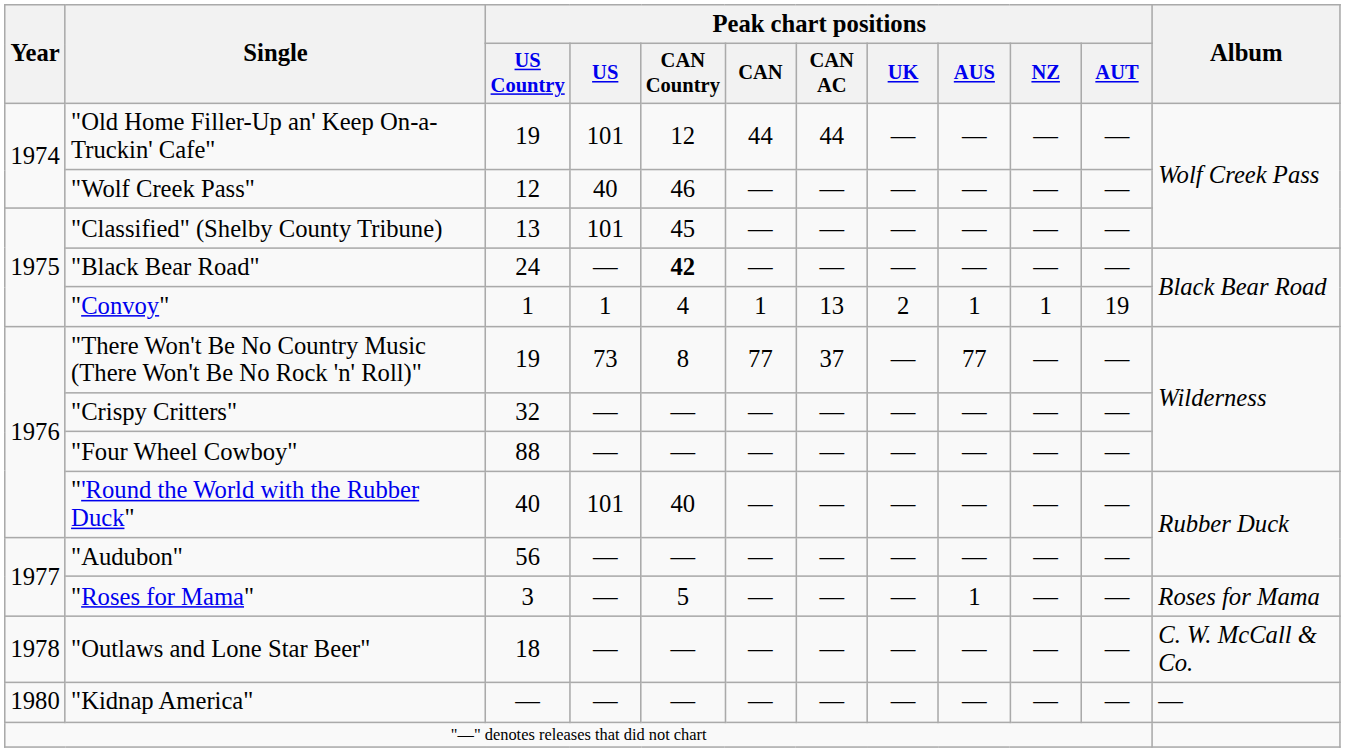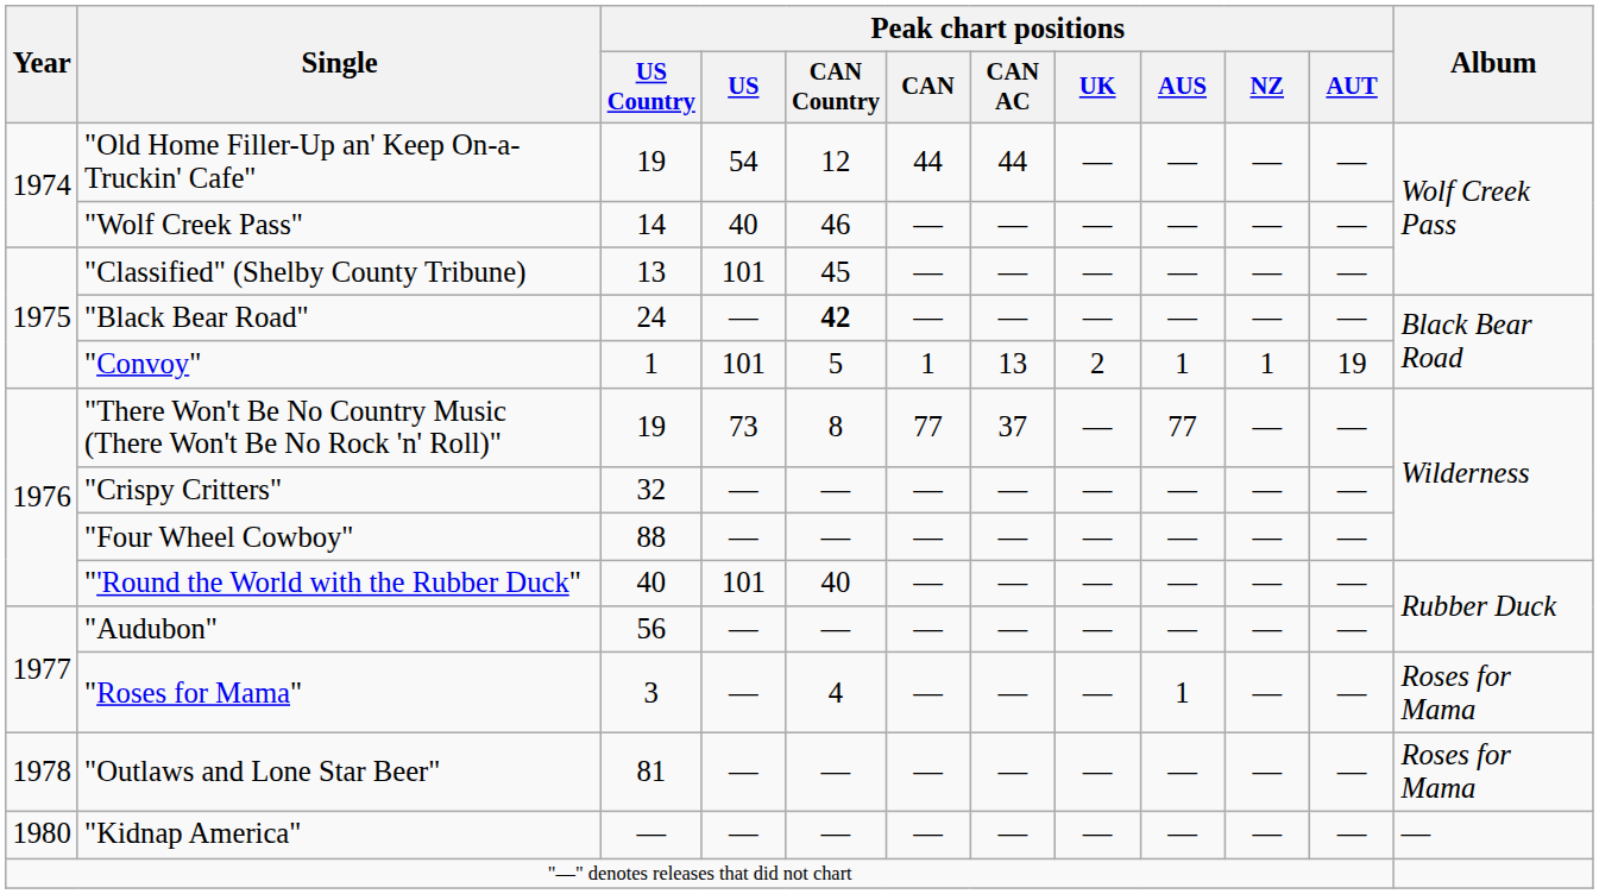"Old Home Filler-Up an' Keep On-a-Truckin' Cafe" | Peak chart positions / US: 101 -> 54
"Wolf Creek Pass" | Peak chart positions / US Country: 12 -> 14
"Convoy" | Peak chart positions / US: 1 -> 101
"Convoy" | Peak chart positions / CAN Country: 4 -> 5
"Roses for Mama" | Peak chart positions / CAN Country: 5 -> 4
"Outlaws and Lone Star Beer" | Peak chart positions / US Country: 18 -> 81
"Outlaws and Lone Star Beer" | Album: C. W. McCall & Co. -> Roses for Mama
